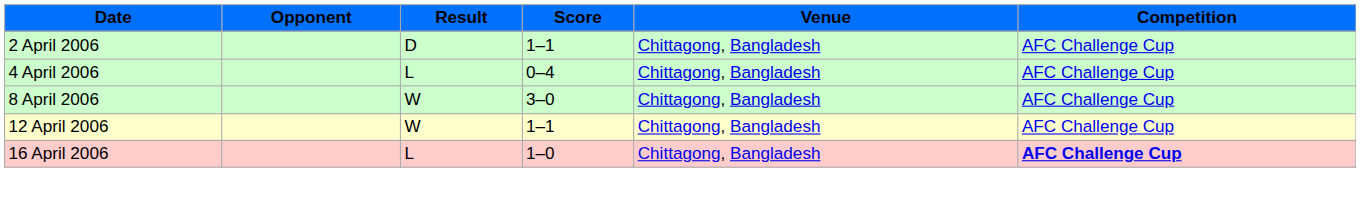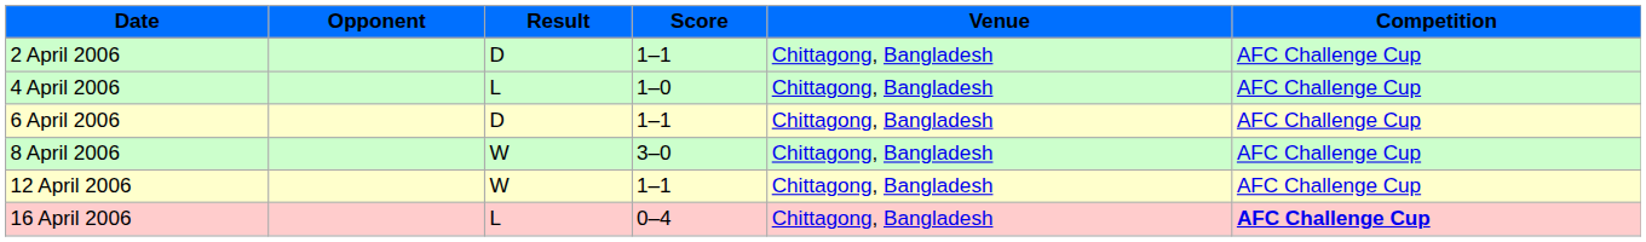4 April 2006 | Score: 0–4 -> 1–0
+ row: 6 April 2006 | D | 1–1 | Chittagong, Bangladesh | AFC Challenge Cup
16 April 2006 | Score: 1–0 -> 0–4
